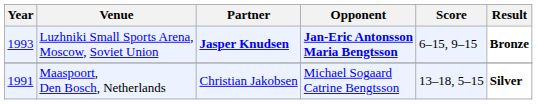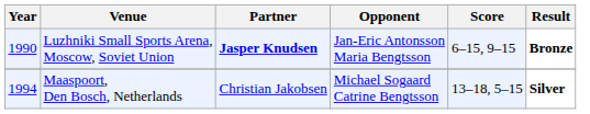Luzhniki Small Sports Arena, Moscow, Soviet Union | Year: 1993 -> 1990
Luzhniki Small Sports Arena, Moscow, Soviet Union | Opponent: bold -> normal
Maaspoort, Den Bosch, Netherlands | Year: 1991 -> 1994
